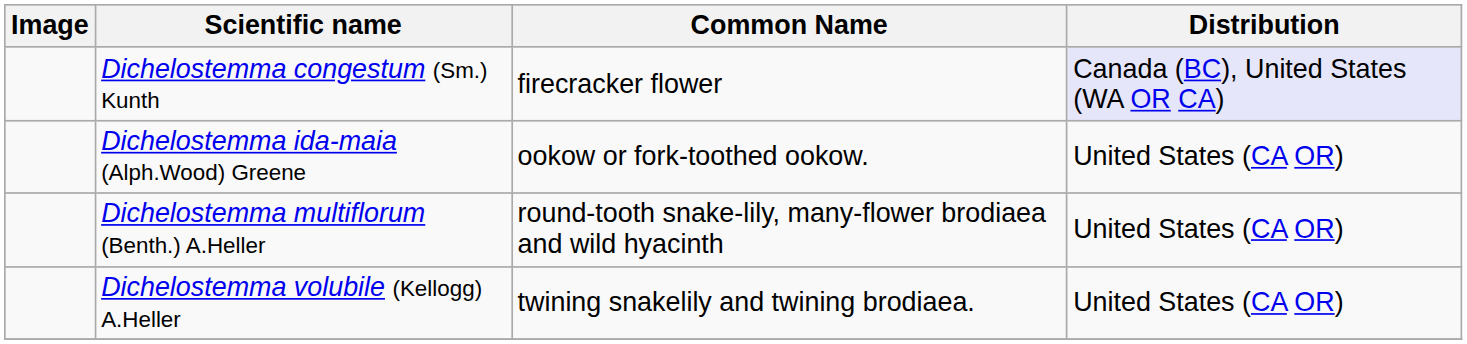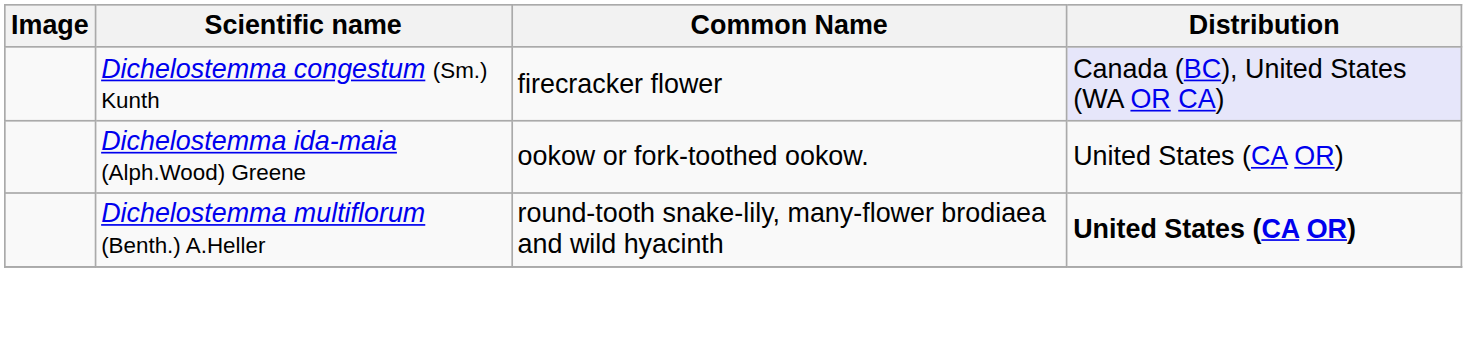Dichelostemma multiflorum (Benth.) A.Heller | Distribution: normal -> bold
- row: Dichelostemma volubile (Kellogg) A.Heller | twining snakelily and twining brodiaea. | United States (CA OR)
